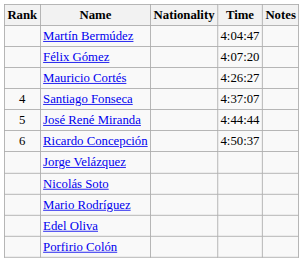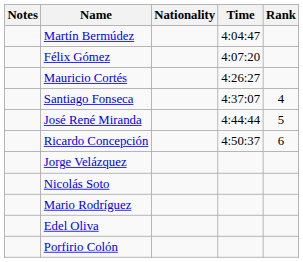columns swapped: Rank <-> Notes
